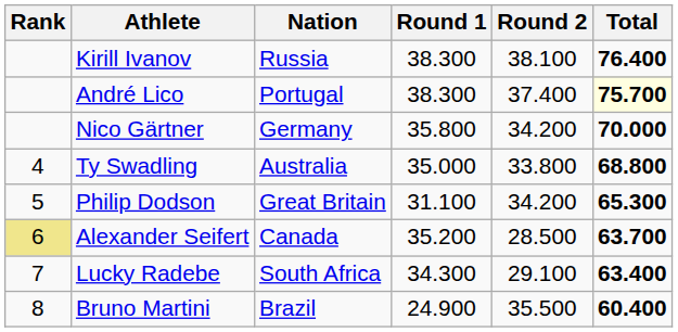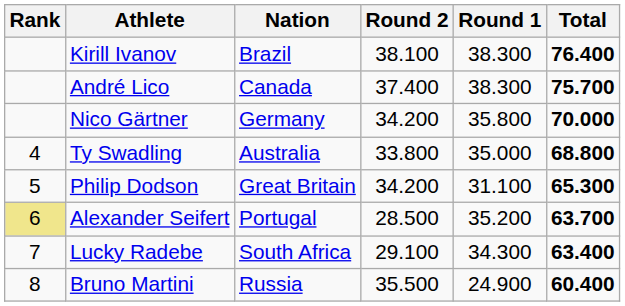columns swapped: Round 1 <-> Round 2
Kirill Ivanov | Nation: Russia -> Brazil
André Lico | Nation: Portugal -> Canada
André Lico | Total: lightyellow background -> no background
Alexander Seifert | Nation: Canada -> Portugal
Bruno Martini | Nation: Brazil -> Russia
